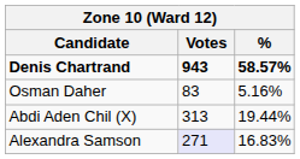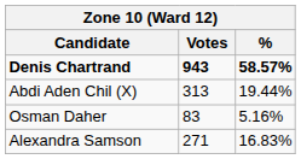rows swapped: Abdi Aden Chil (X) <-> Osman Daher
Alexandra Samson | Votes: lavender background -> no background
